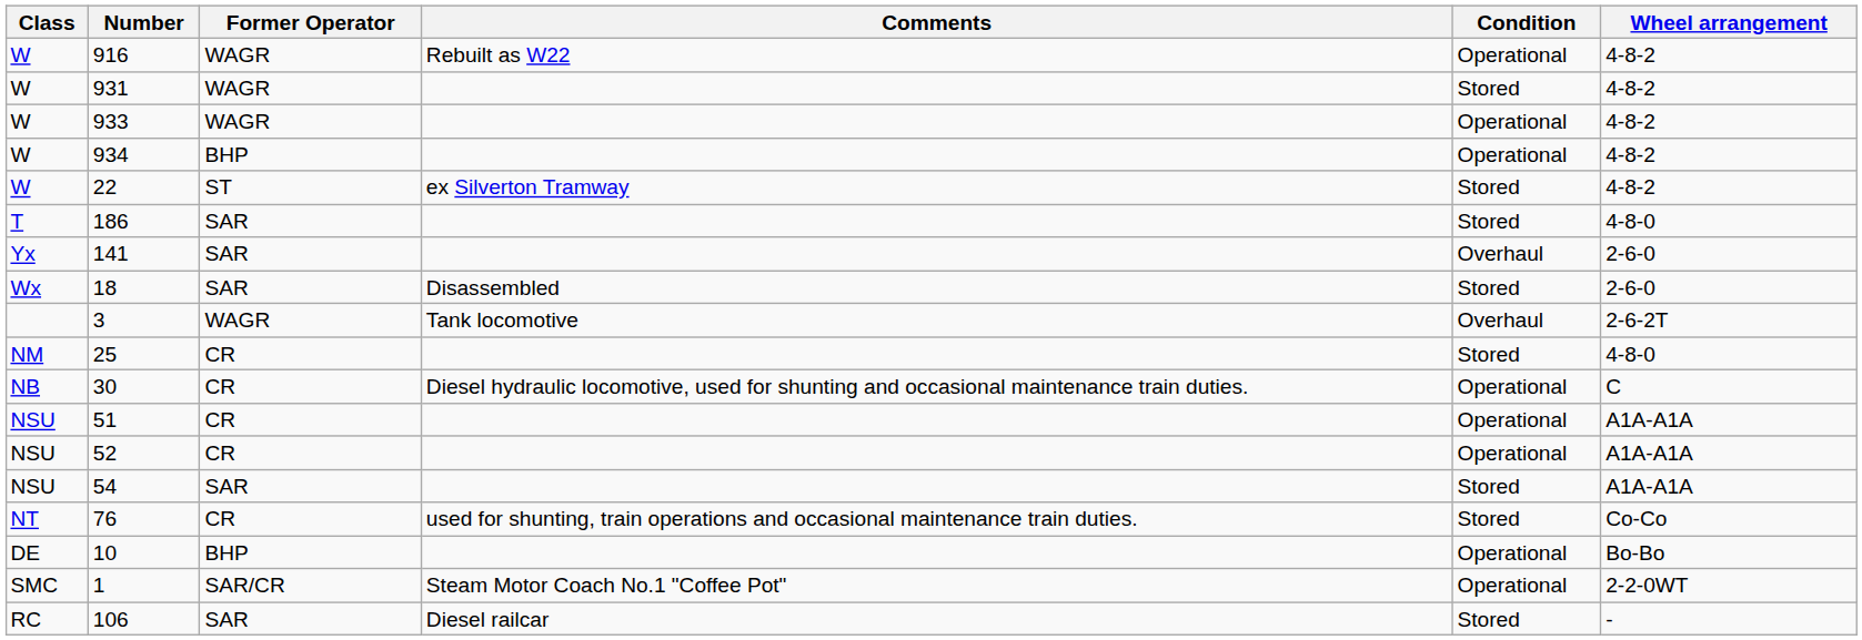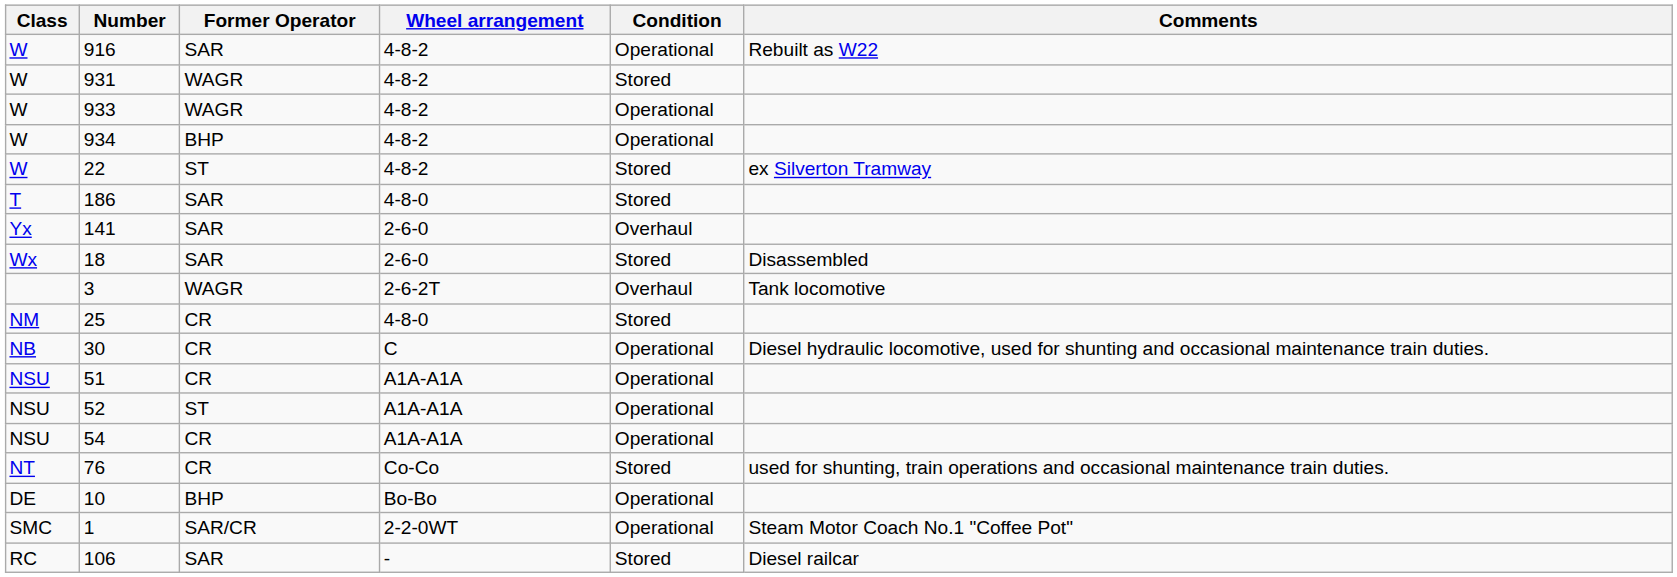columns swapped: Wheel arrangement <-> Comments
916 | Former Operator: WAGR -> SAR
52 | Former Operator: CR -> ST
54 | Former Operator: SAR -> CR
54 | Condition: Stored -> Operational
